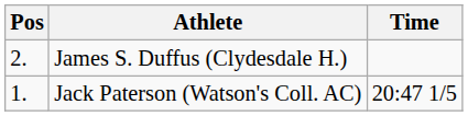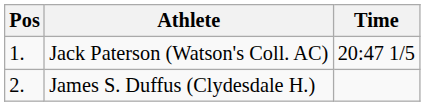rows swapped: Jack Paterson (Watson's Coll. AC) <-> James S. Duffus (Clydesdale H.)
